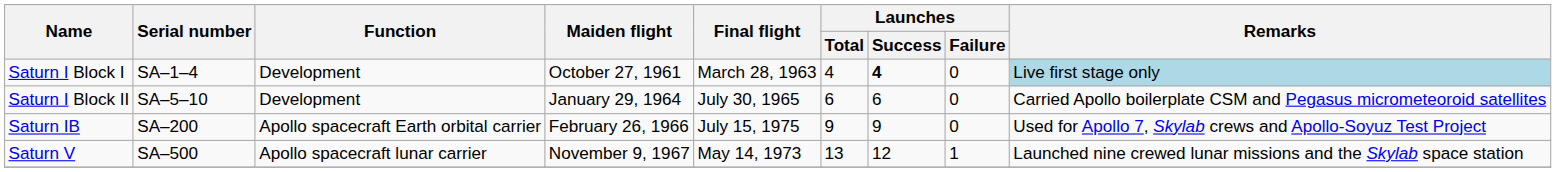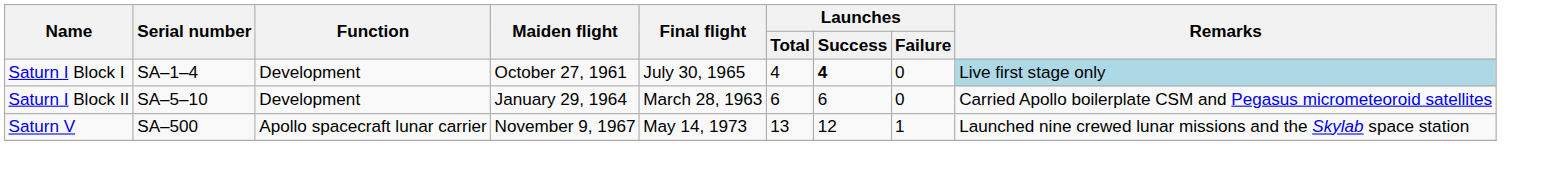Saturn I Block I | Final flight: March 28, 1963 -> July 30, 1965
Saturn I Block II | Final flight: July 30, 1965 -> March 28, 1963
- row: Saturn IB | SA–200 | Apollo spacecraft Earth orbital carrier | February 26, 1966 | July 15, 1975 | 9 | 9 | 0 | Used for Apollo 7, Skylab crews and Apollo-Soyuz Test Project
